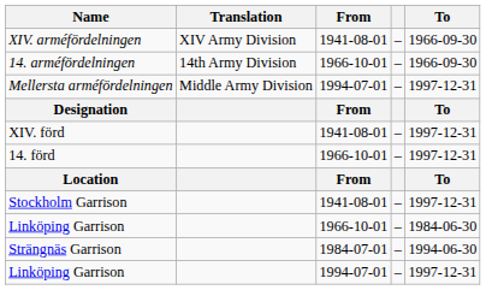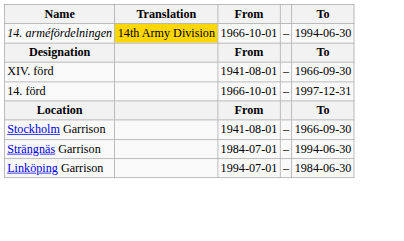- row: XIV. arméfördelningen | XIV Army Division | 1941-08-01 | – | 1966-09-30
14. arméfördelningen | Translation: no background -> gold background
14. arméfördelningen | To: 1966-09-30 -> 1994-06-30
- row: Mellersta arméfördelningen | Middle Army Division | 1994-07-01 | – | 1997-12-31
XIV. förd | To: 1997-12-31 -> 1966-09-30
Stockholm Garrison | To: 1997-12-31 -> 1966-09-30
- row: Linköping Garrison | 1966-10-01 | – | 1984-06-30
Linköping Garrison / 1994-07-01 | To: 1997-12-31 -> 1984-06-30
